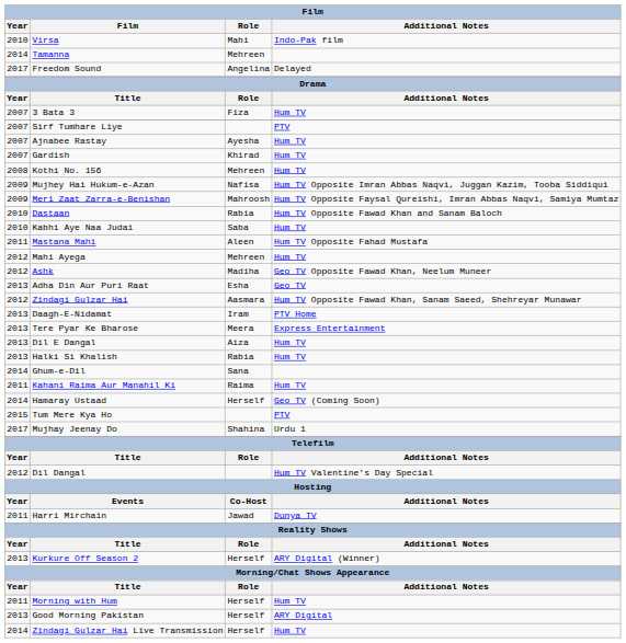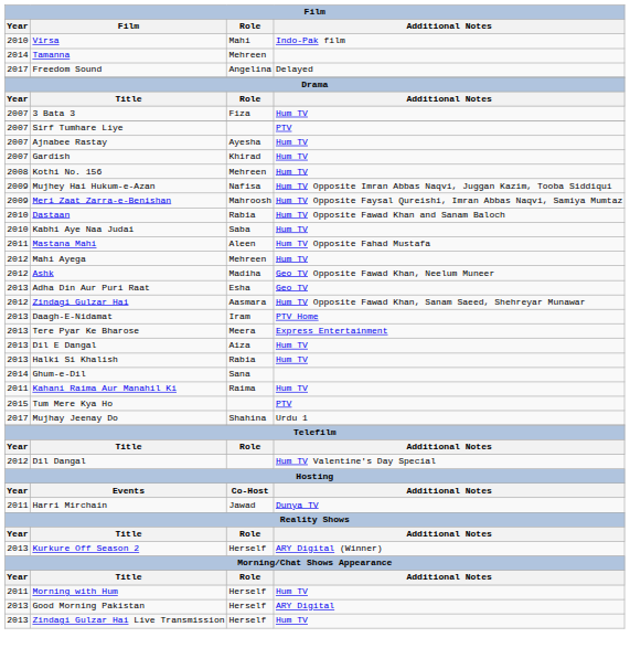- row: 2014 | Hamaray Ustaad | Herself | Geo TV (Coming Soon)
Zindagi Gulzar Hai Live Transmission | Year: 2014 -> 2013
